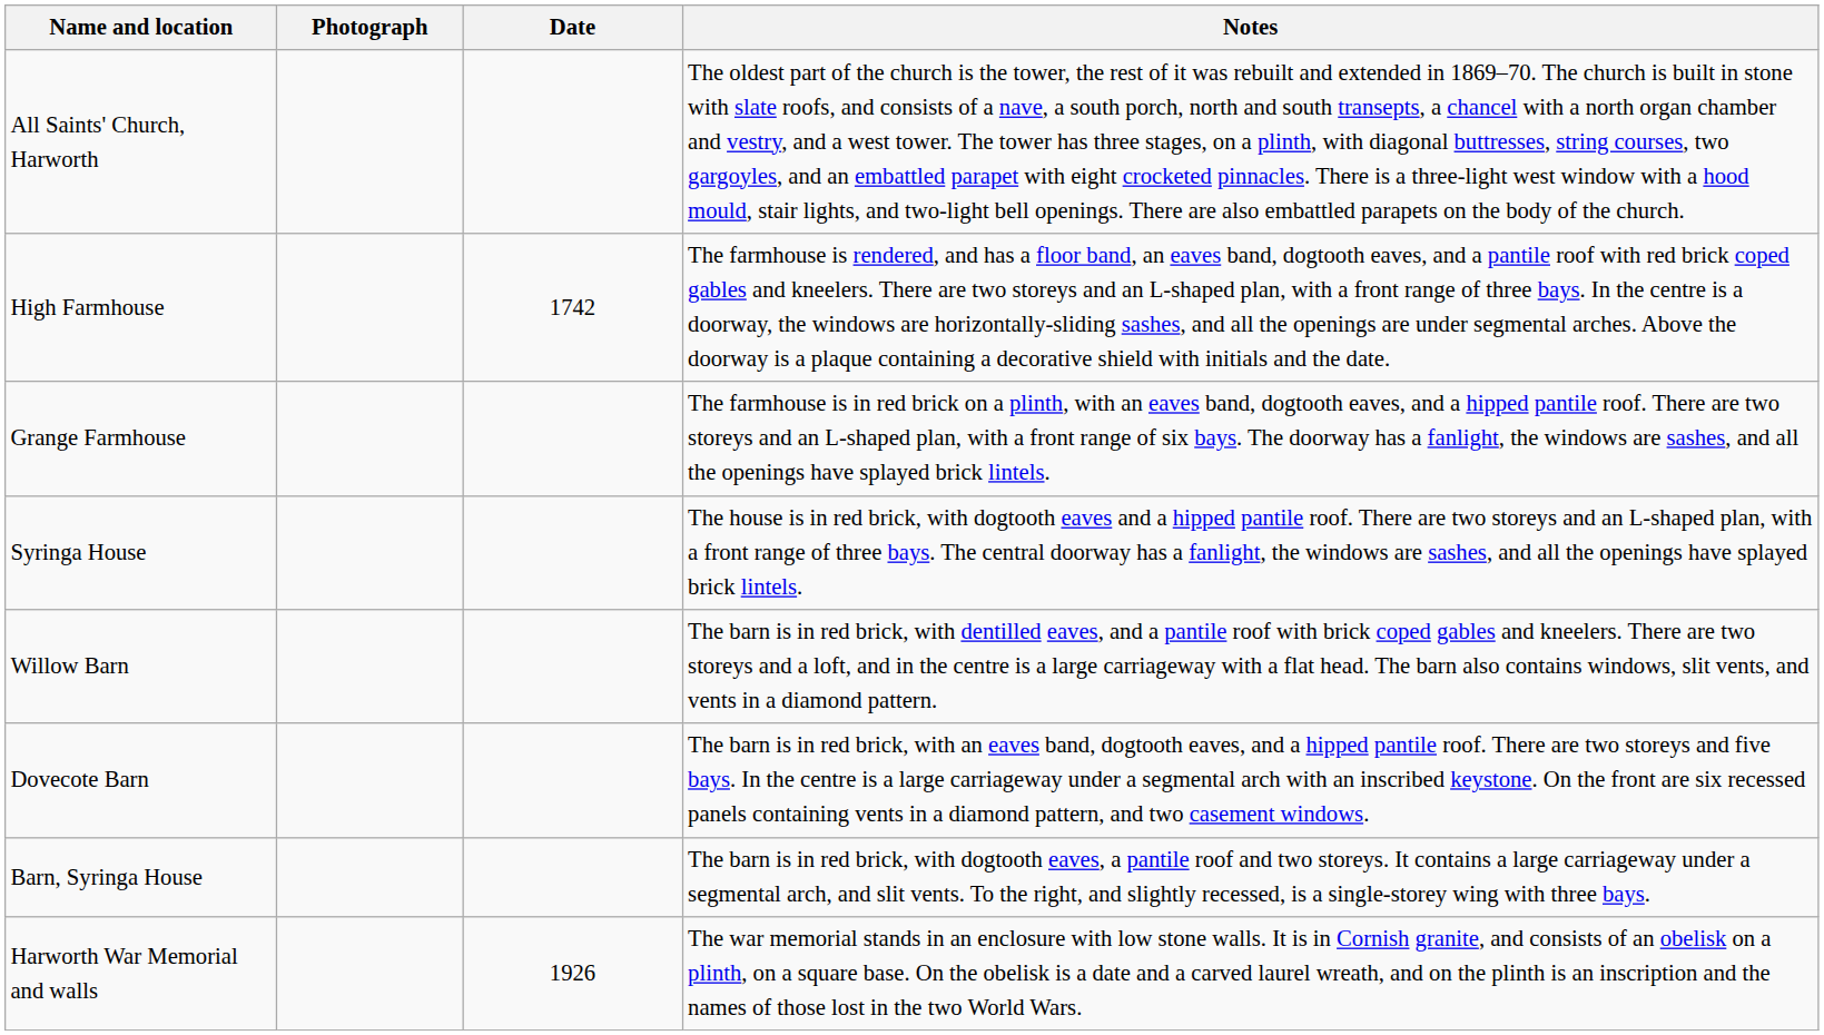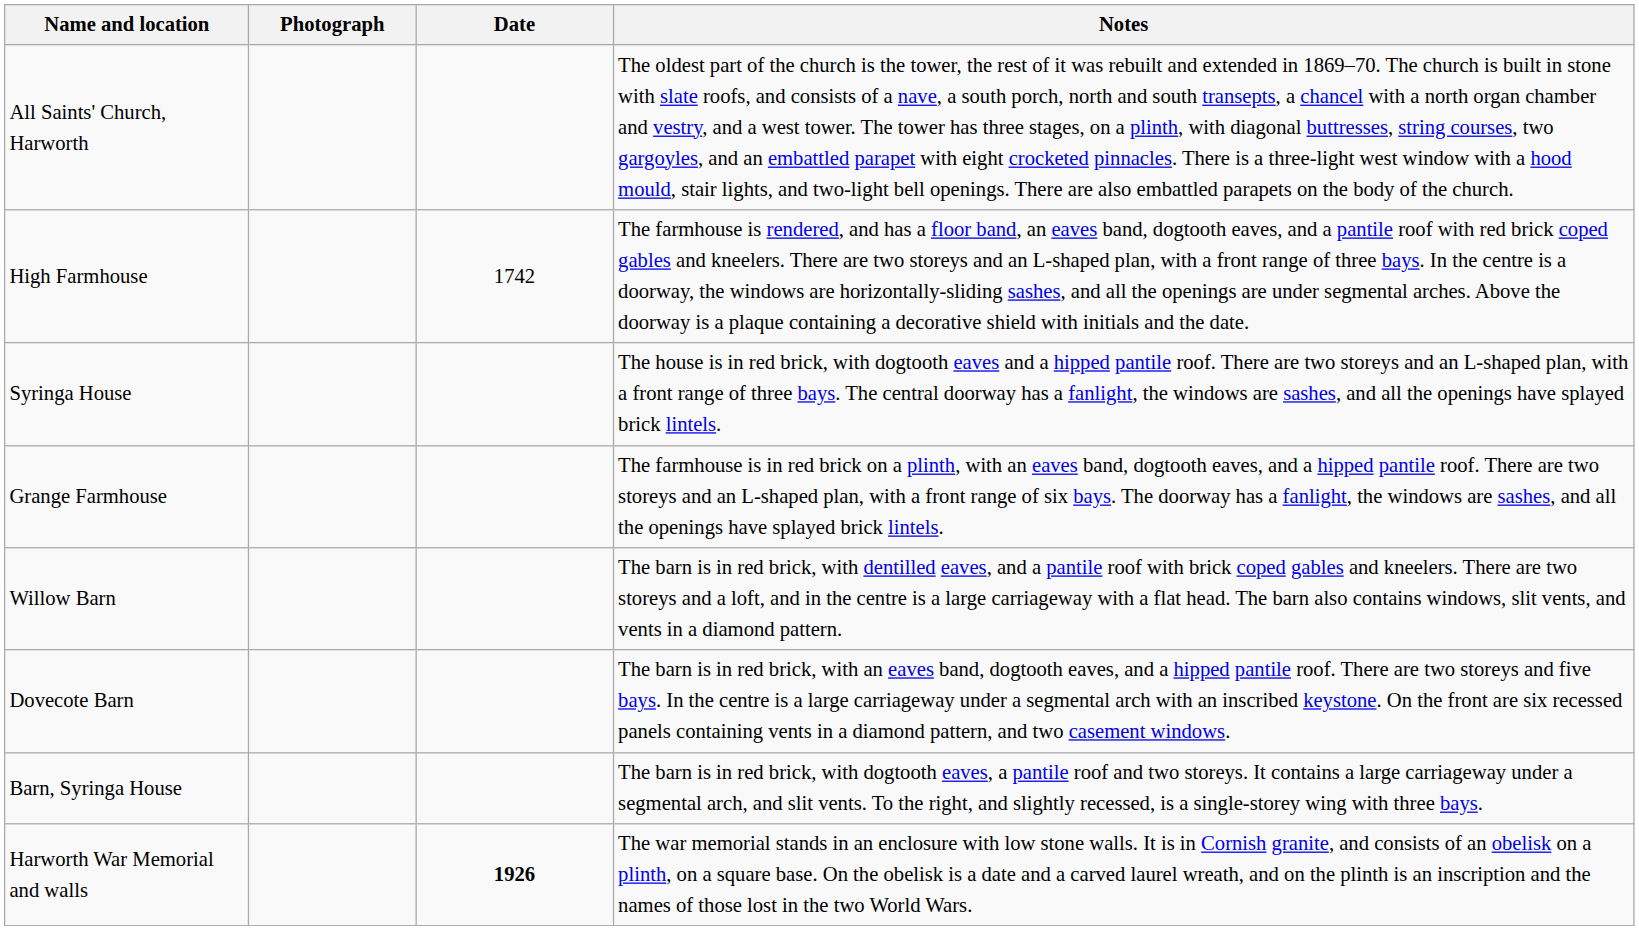rows swapped: Grange Farmhouse <-> Syringa House
Harworth War Memorial and walls | Date: normal -> bold
